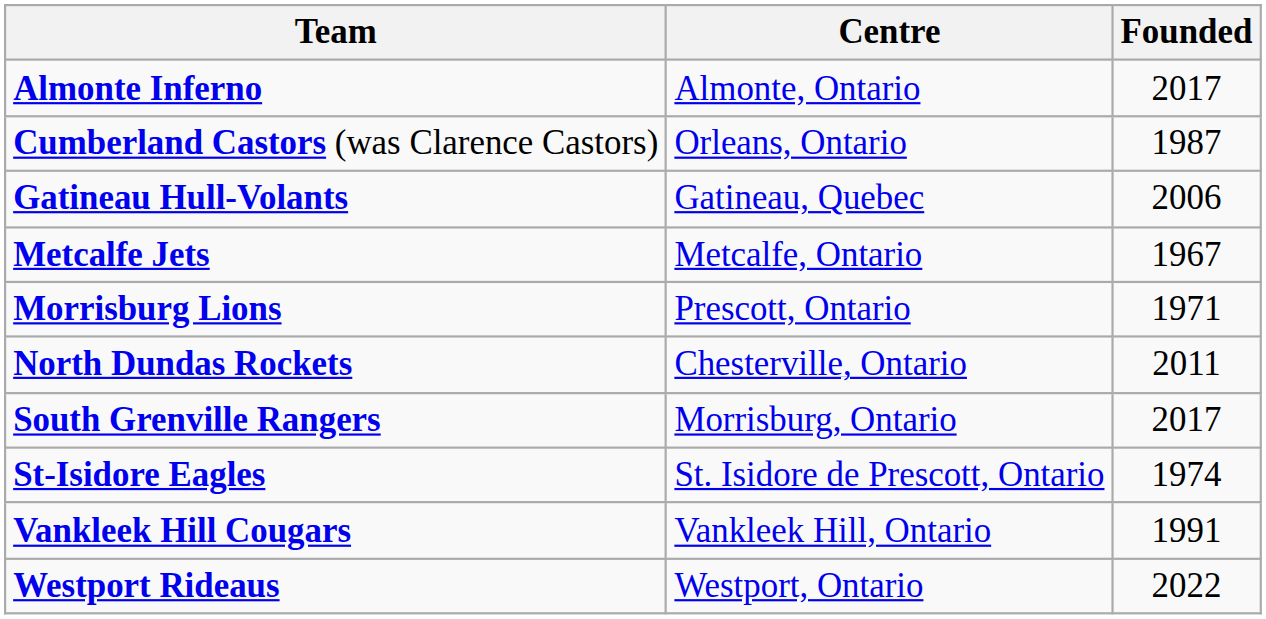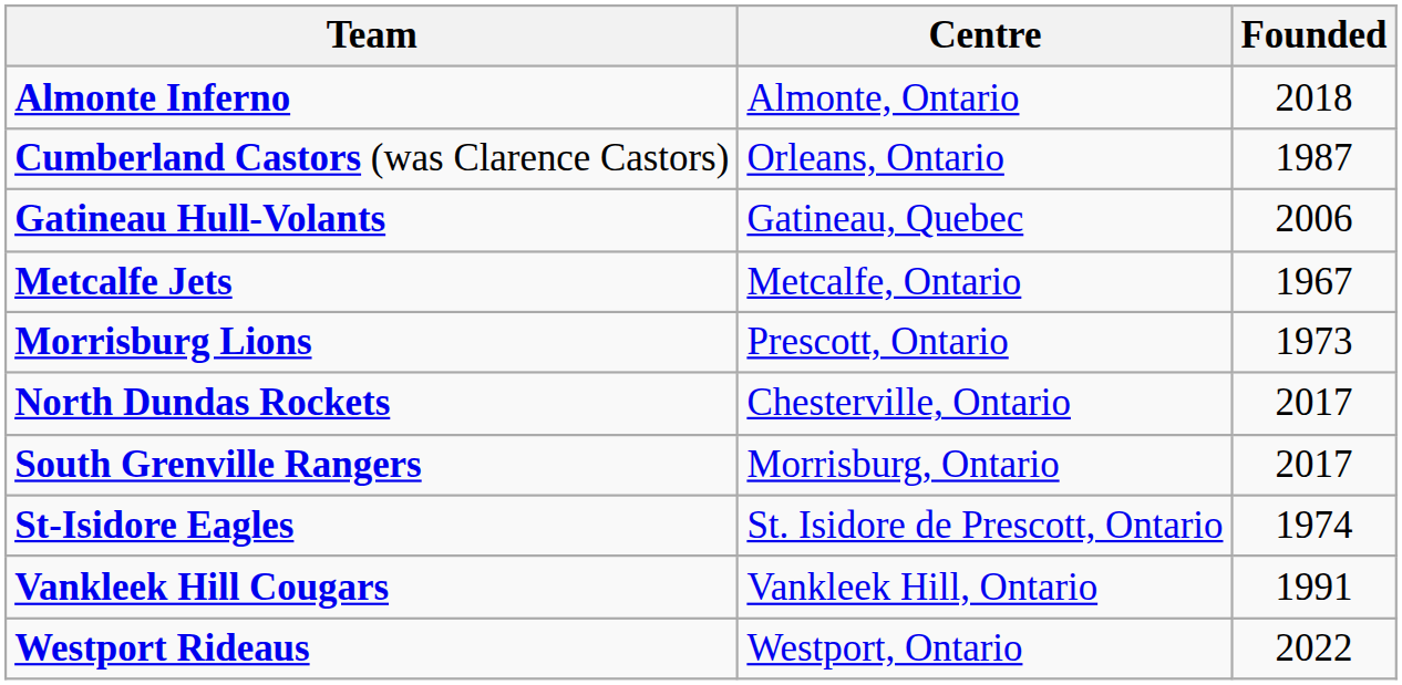Almonte Inferno | Founded: 2017 -> 2018
Morrisburg Lions | Founded: 1971 -> 1973
North Dundas Rockets | Founded: 2011 -> 2017
